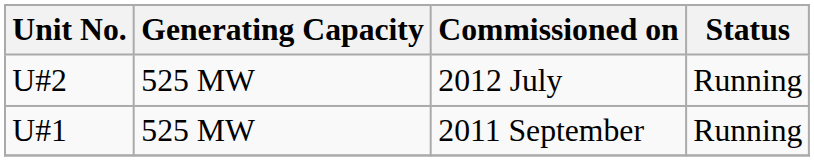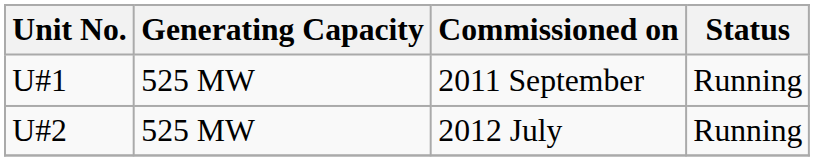rows swapped: 2011 September <-> 2012 July
